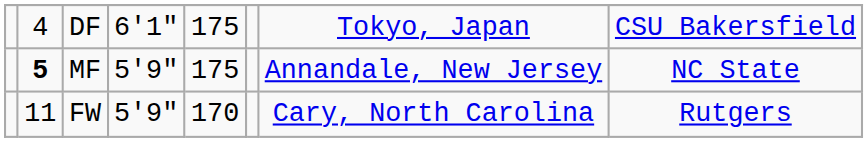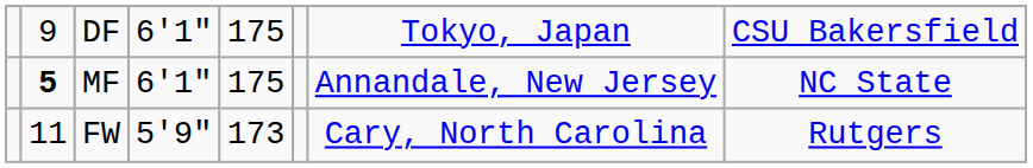DF | column 2: 4 -> 9
MF | column 4: 5'9" -> 6'1"
FW | column 5: 170 -> 173
